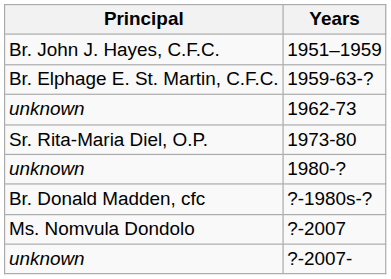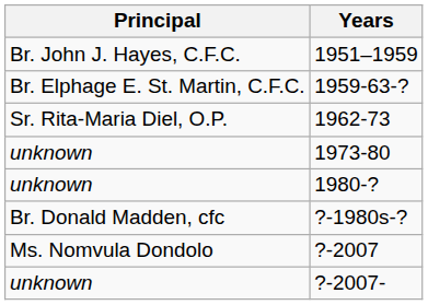1962-73 | Principal: unknown -> Sr. Rita-Maria Diel, O.P.
1973-80 | Principal: Sr. Rita-Maria Diel, O.P. -> unknown
